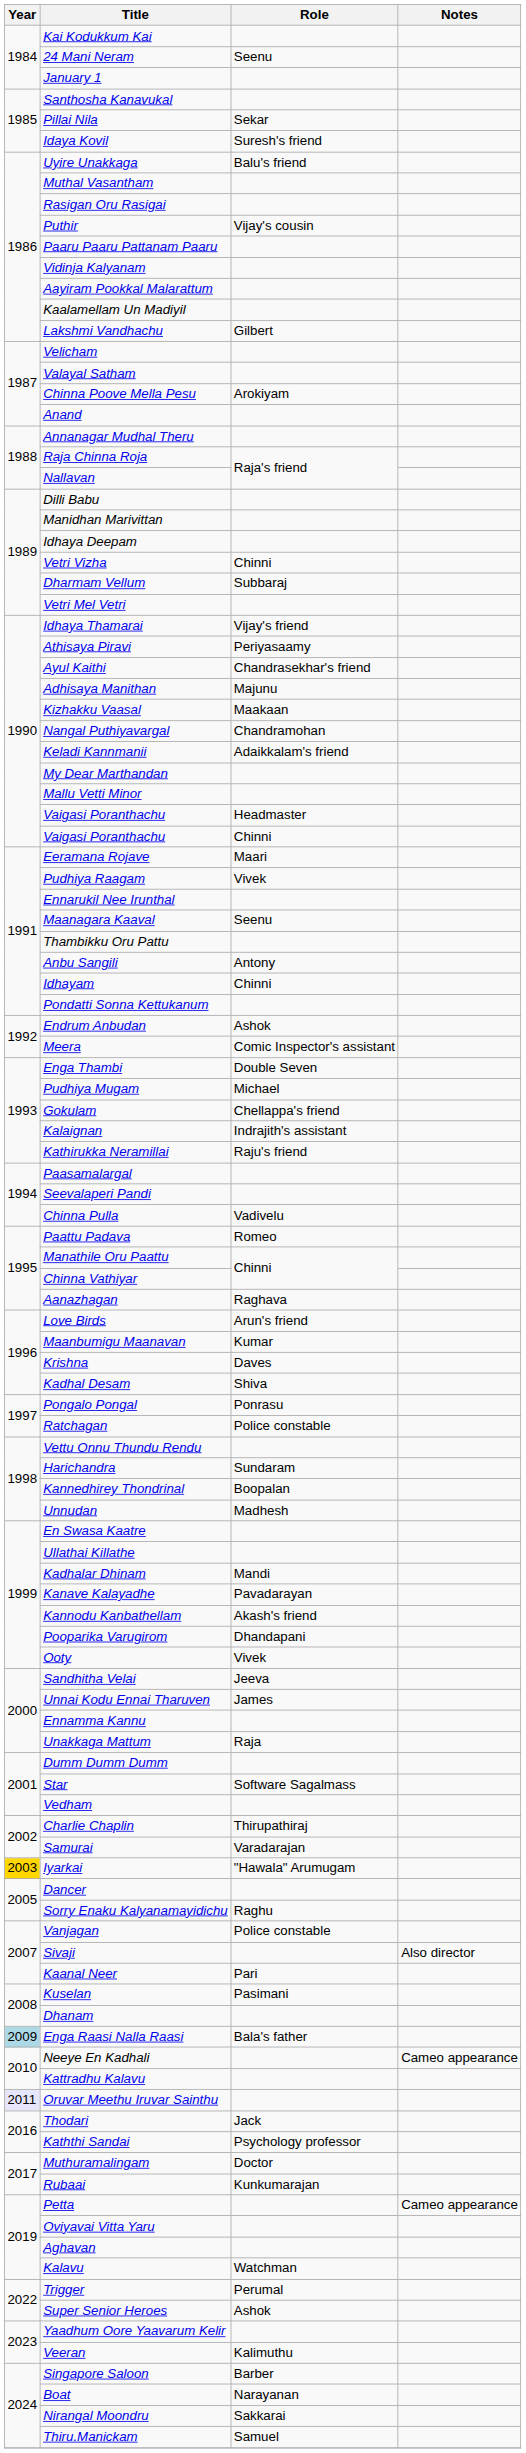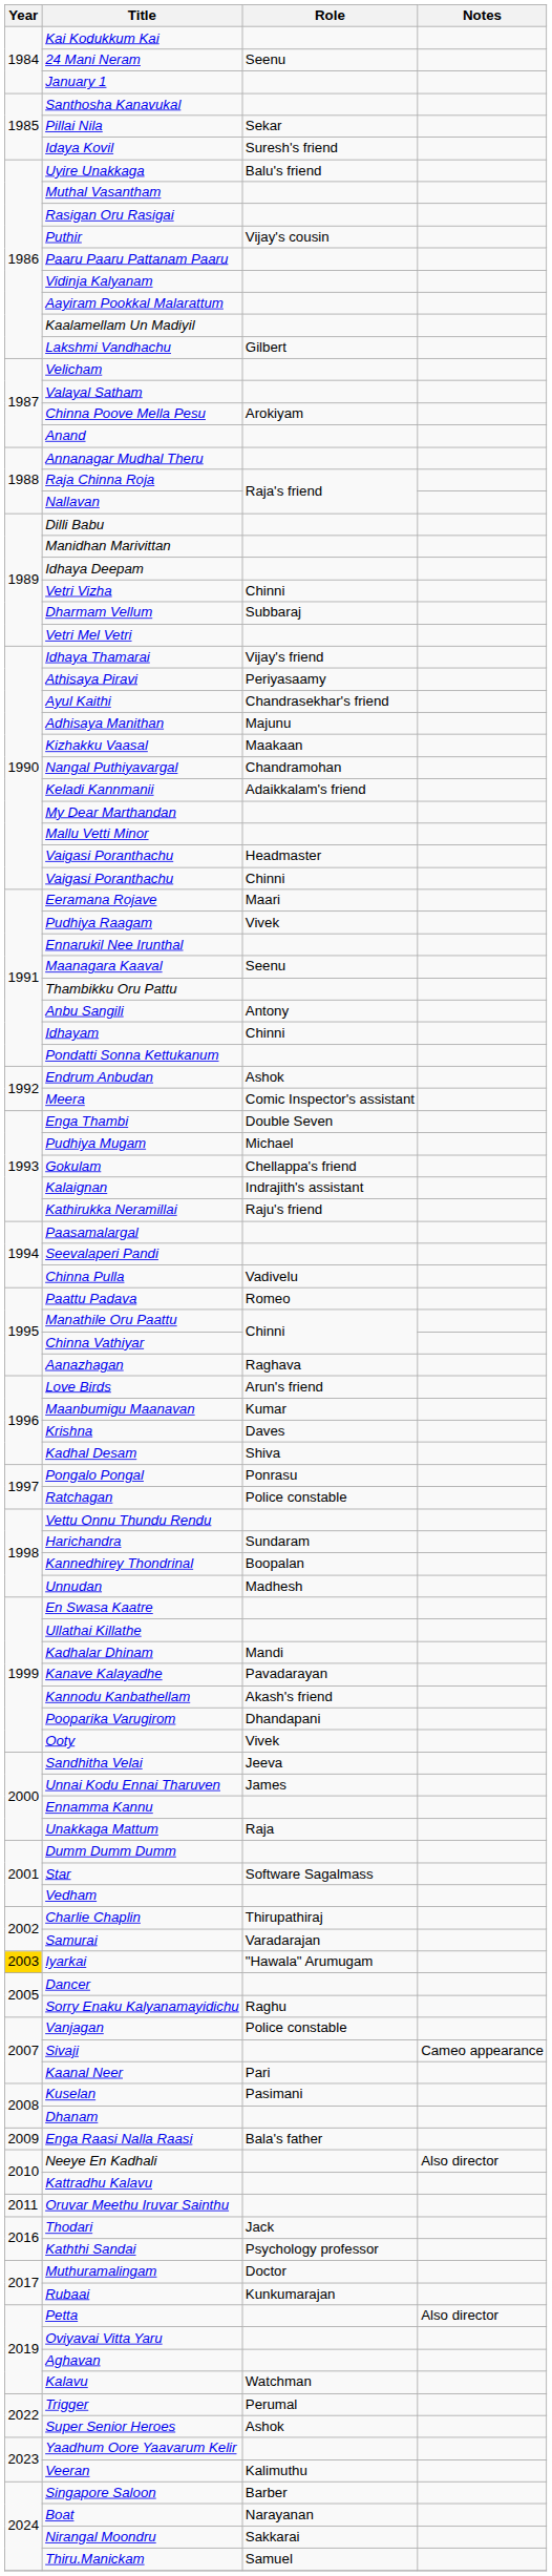Sivaji | Notes: Also director -> Cameo appearance
Enga Raasi Nalla Raasi | Year: lightblue background -> no background
Neeye En Kadhali | Notes: Cameo appearance -> Also director
Oruvar Meethu Iruvar Sainthu | Year: lavender background -> no background
Petta | Notes: Cameo appearance -> Also director
